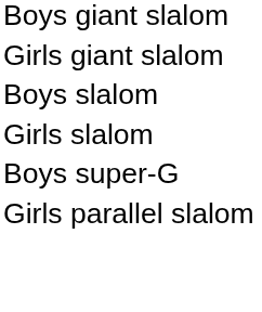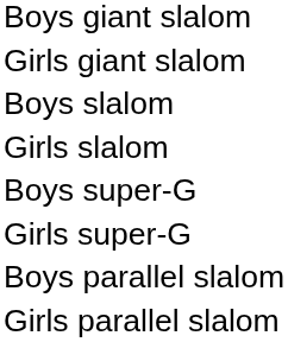+ row: Girls super-G
+ row: Boys parallel slalom
